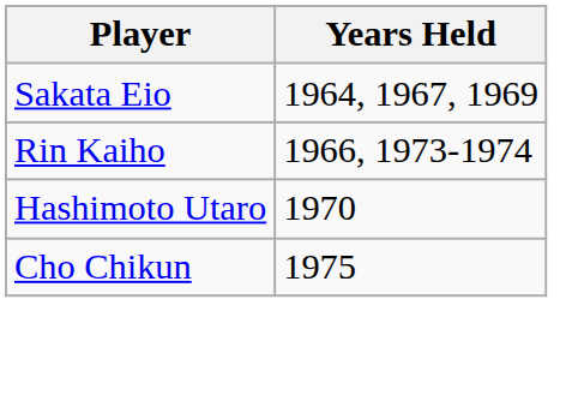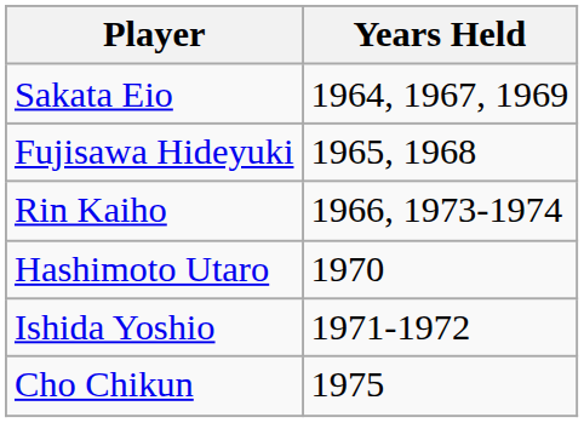+ row: Fujisawa Hideyuki | 1965, 1968
+ row: Ishida Yoshio | 1971-1972
